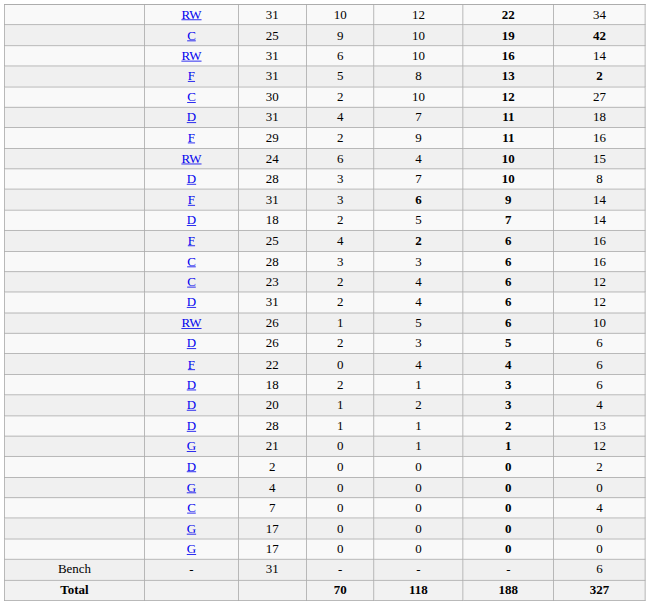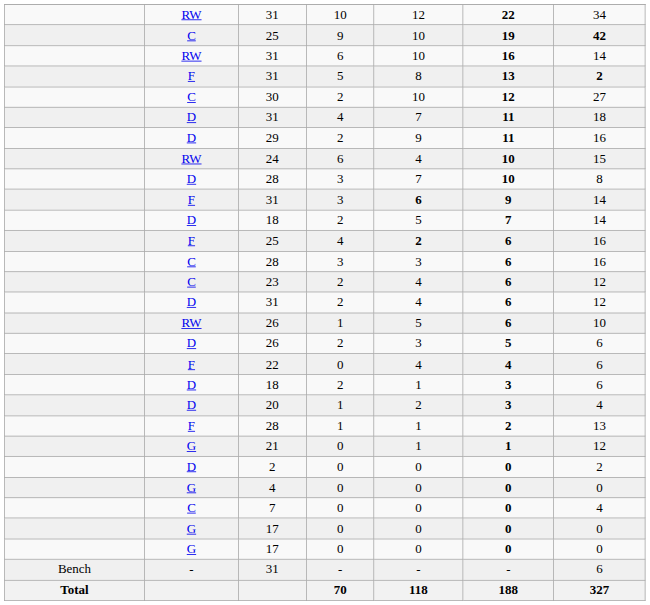29 | column 2: F -> D
28 / 1 | column 2: D -> F
